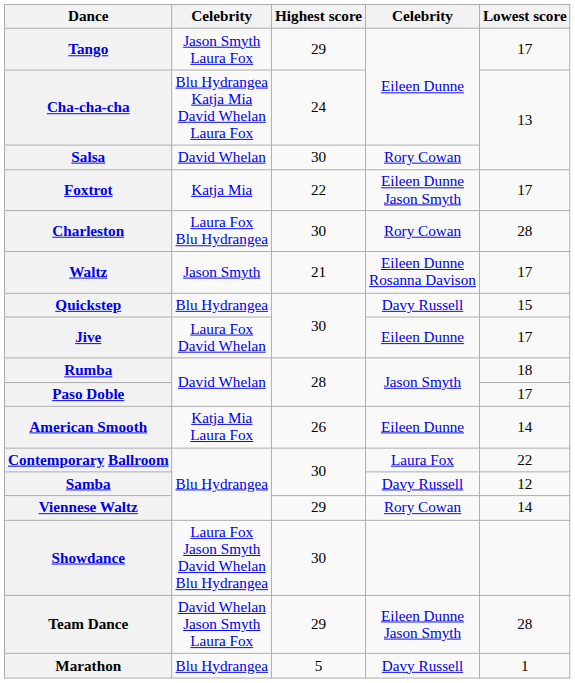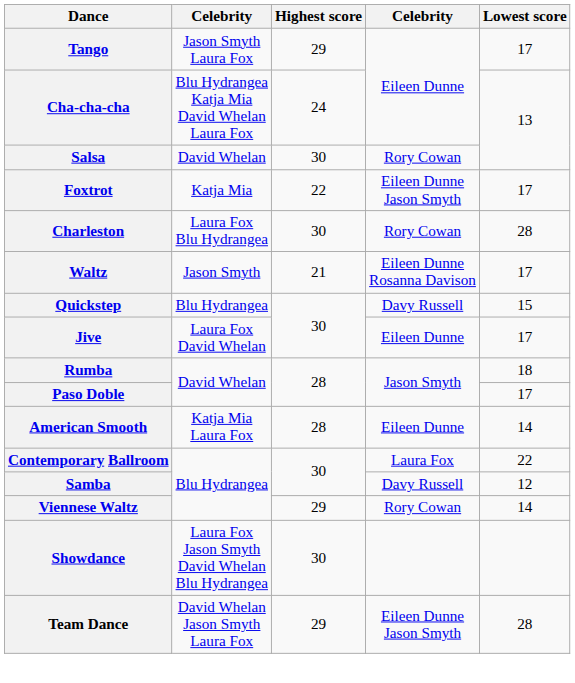American Smooth | Highest score: 26 -> 28
- row: Marathon | Blu Hydrangea | 5 | Davy Russell | 1
